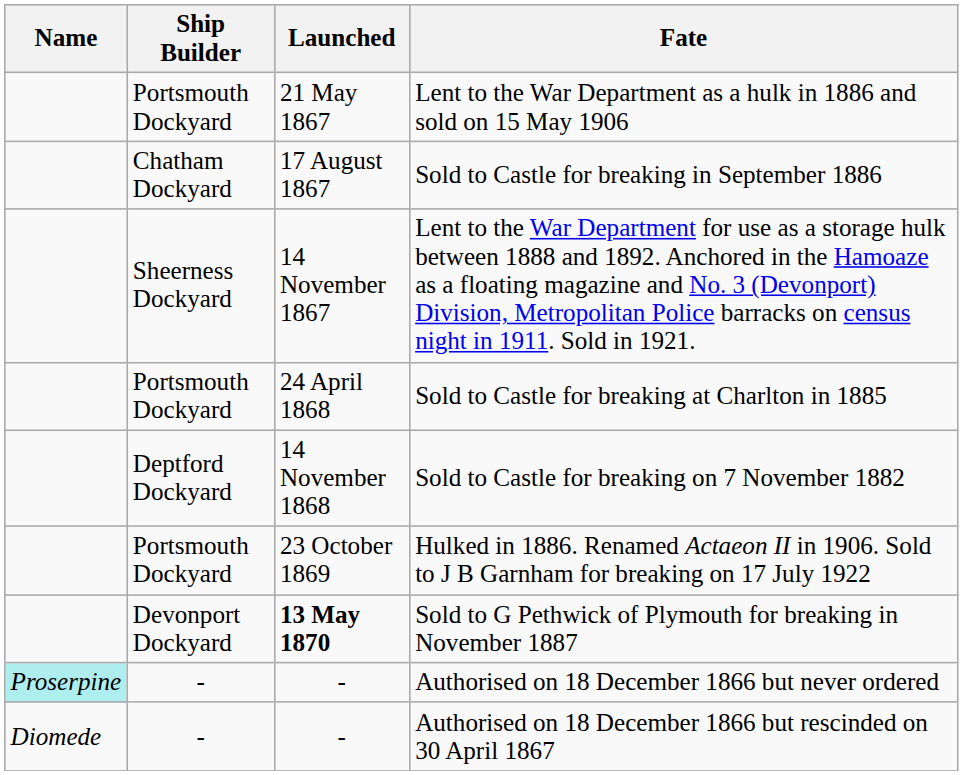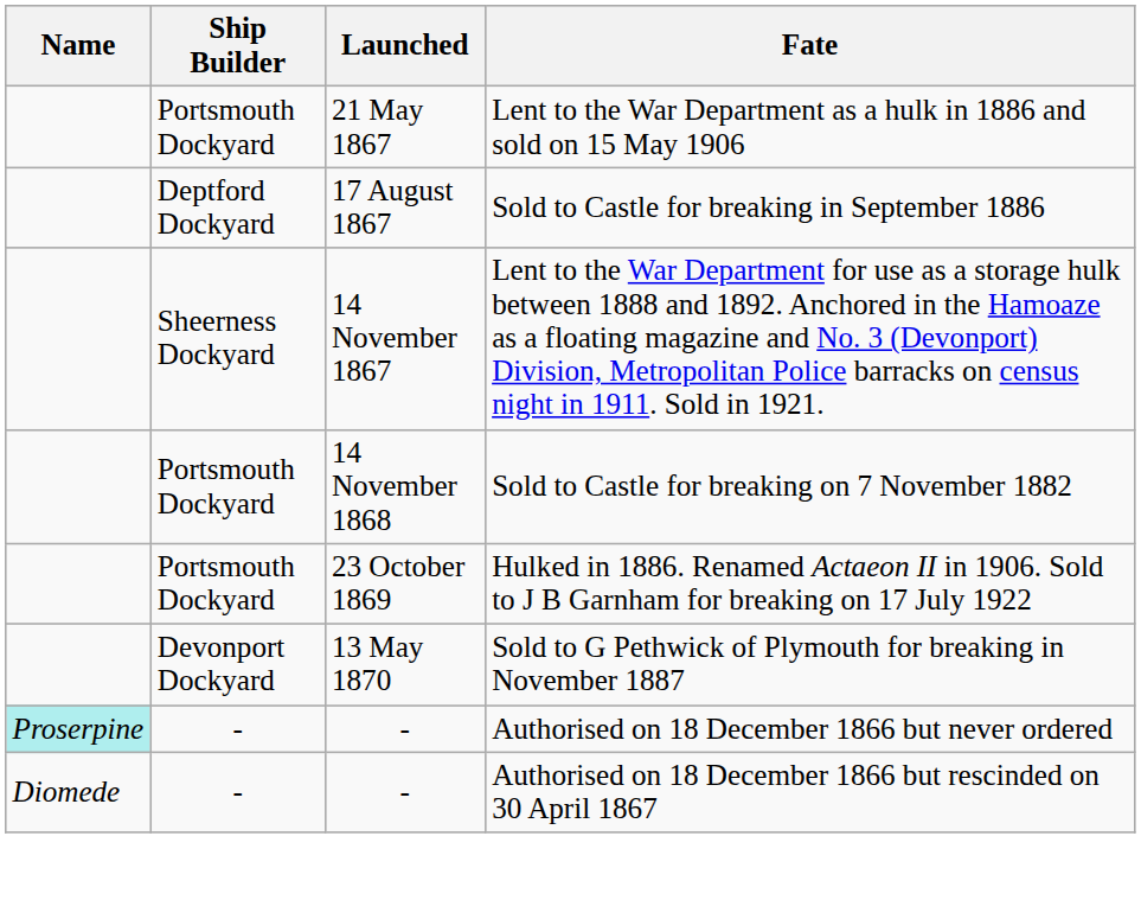Sold to Castle for breaking in September 1886 | Ship Builder: Chatham Dockyard -> Deptford Dockyard
- row: Portsmouth Dockyard | 24 April 1868 | Sold to Castle for breaking at Charlton in 1885
Sold to Castle for breaking on 7 November 1882 | Ship Builder: Deptford Dockyard -> Portsmouth Dockyard
Sold to G Pethwick of Plymouth for breaking in November 1887 | Launched: bold -> normal
